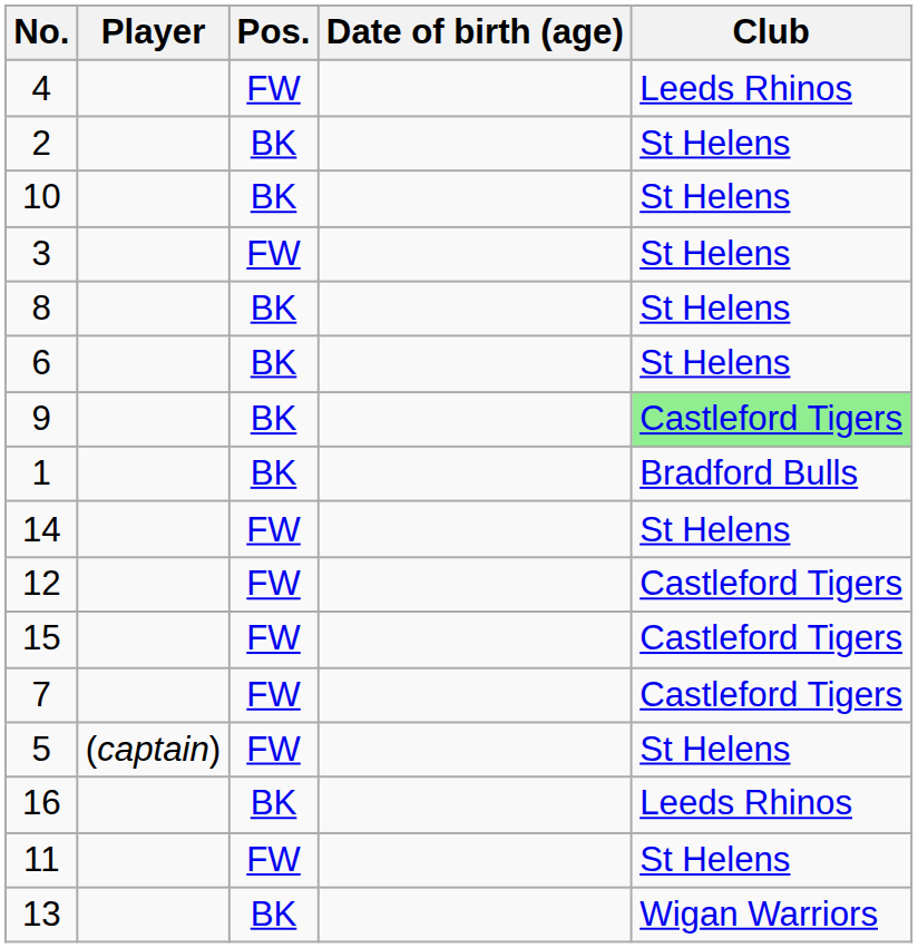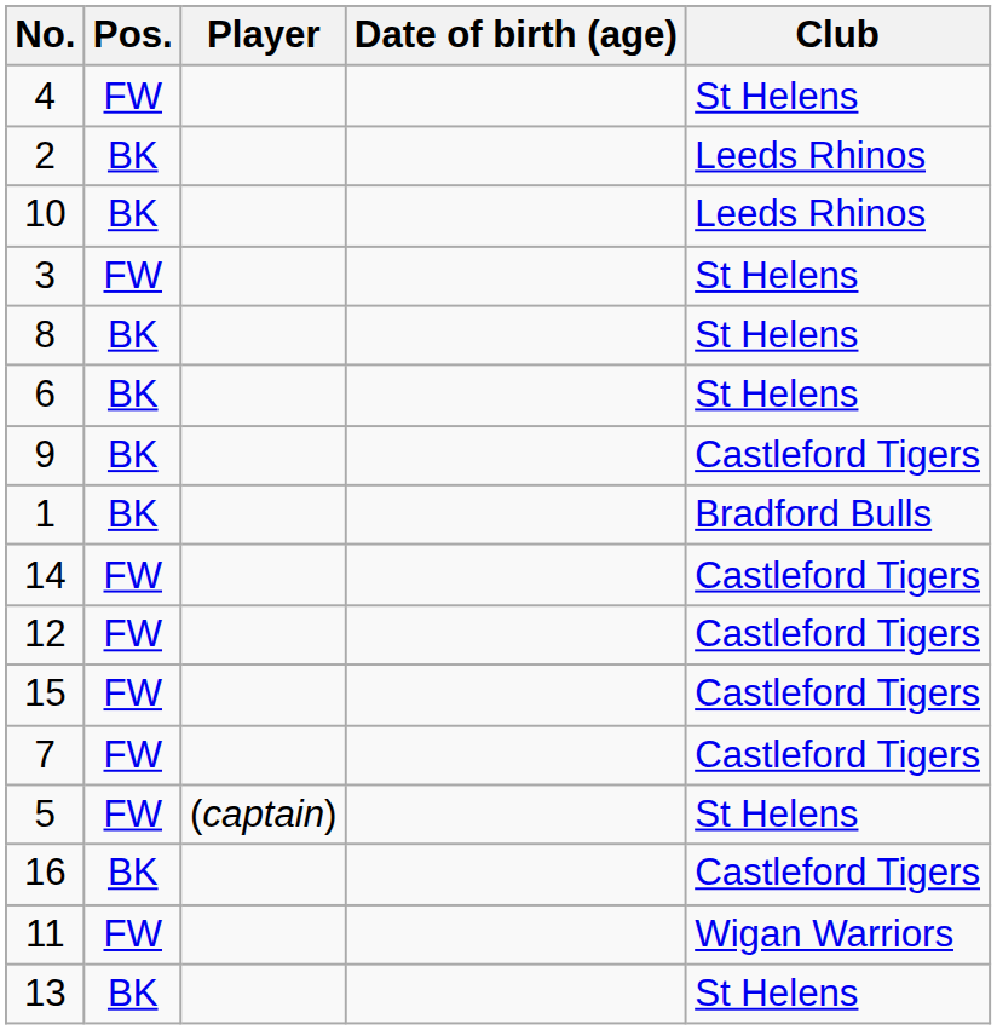columns swapped: Pos. <-> Player
4 | Club: Leeds Rhinos -> St Helens
2 | Club: St Helens -> Leeds Rhinos
10 | Club: St Helens -> Leeds Rhinos
9 | Club: lightgreen background -> no background
14 | Club: St Helens -> Castleford Tigers
16 | Club: Leeds Rhinos -> Castleford Tigers
11 | Club: St Helens -> Wigan Warriors
13 | Club: Wigan Warriors -> St Helens
